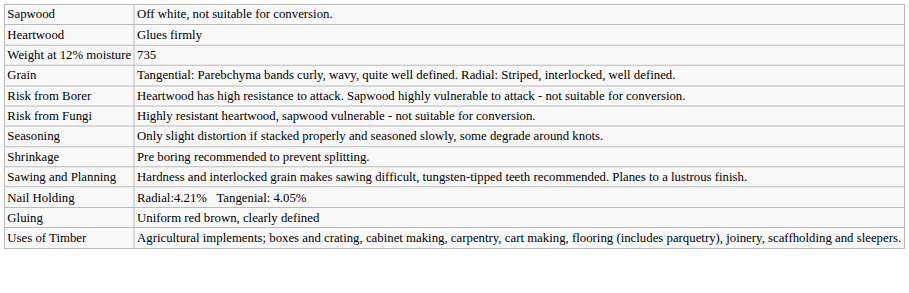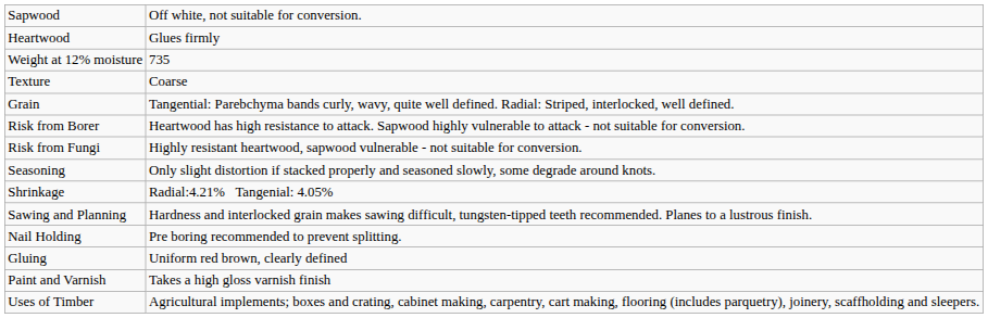+ row: Texture | Coarse
Shrinkage | column 2: Pre boring recommended to prevent splitting. -> Radial:4.21% Tangenial: 4.05%
Nail Holding | column 2: Radial:4.21% Tangenial: 4.05% -> Pre boring recommended to prevent splitting.
+ row: Paint and Varnish | Takes a high gloss varnish finish
